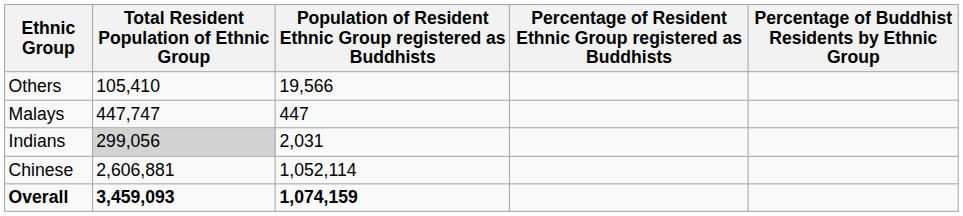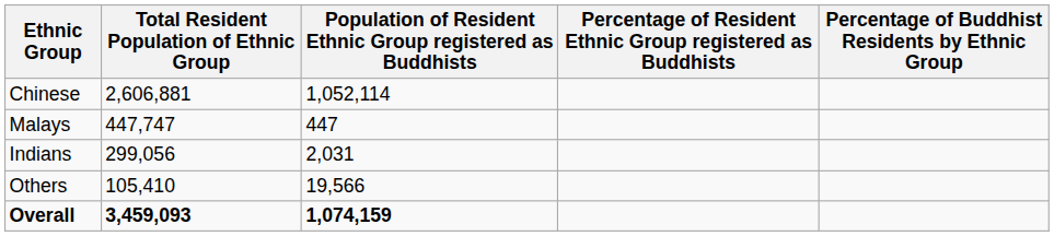rows swapped: Chinese <-> Others
Indians | Total Resident Population of Ethnic Group: lightgrey background -> no background
